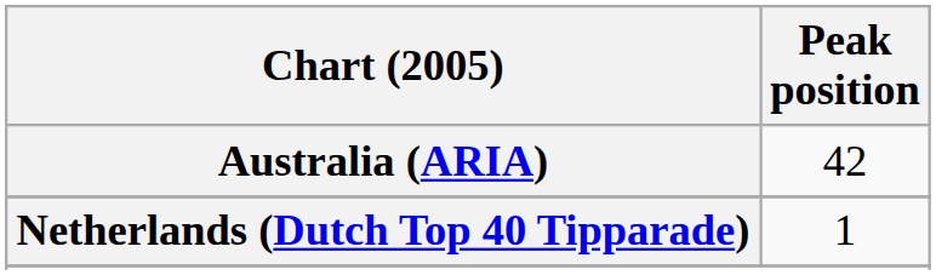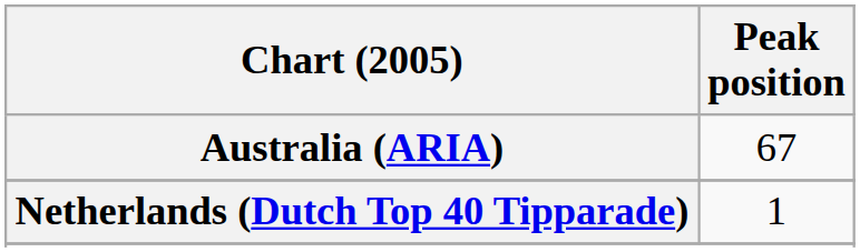Australia (ARIA) | Peak position: 42 -> 67
